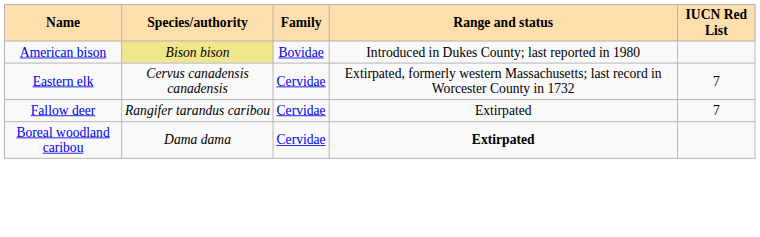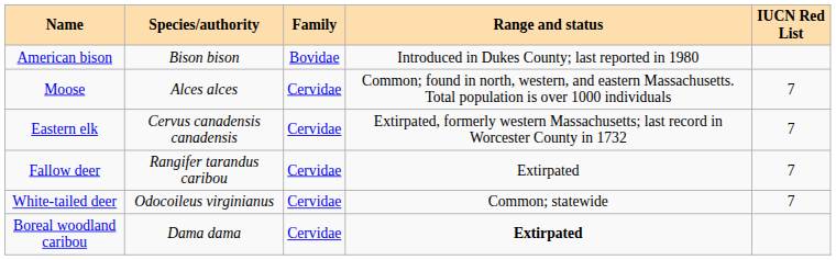American bison | Species/authority: khaki background -> no background
+ row: Moose | Alces alces | Cervidae | Common; found in north, western, and eastern Massachusetts. Total population is over 1000 individuals | 7
+ row: White-tailed deer | Odocoileus virginianus | Cervidae | Common; statewide | 7
